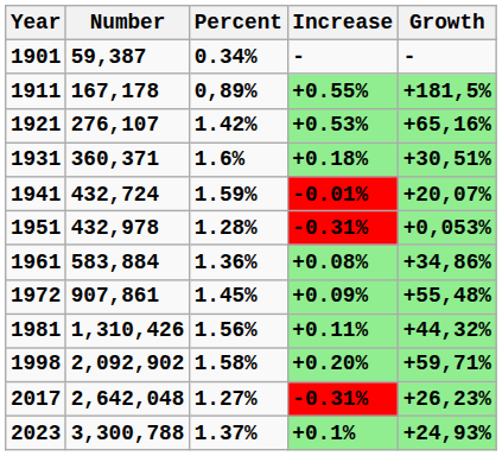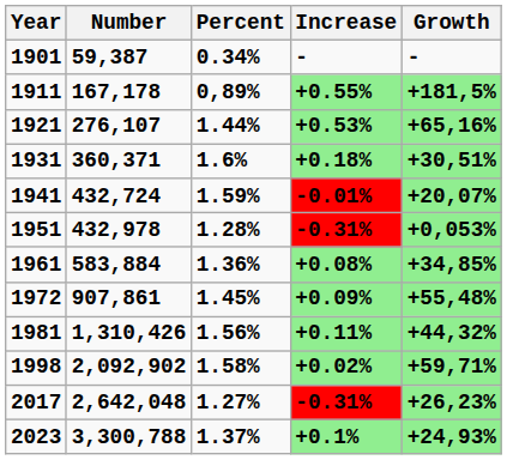1921 | Percent: 1.42% -> 1.44%
1961 | Growth: +34,86% -> +34,85%
1998 | Increase: +0.20% -> +0.02%
